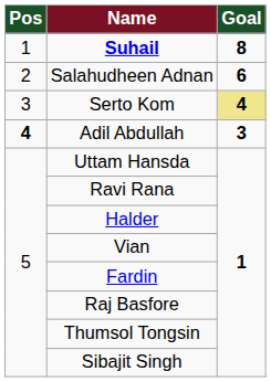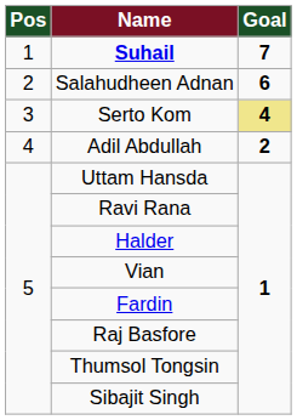Suhail | Goal: 8 -> 7
Adil Abdullah | Pos: bold -> normal
Adil Abdullah | Goal: 3 -> 2
